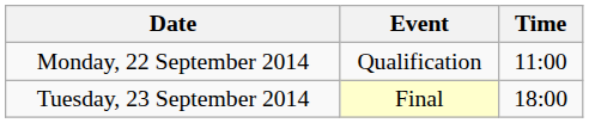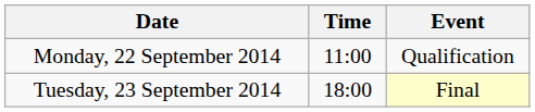columns swapped: Time <-> Event
